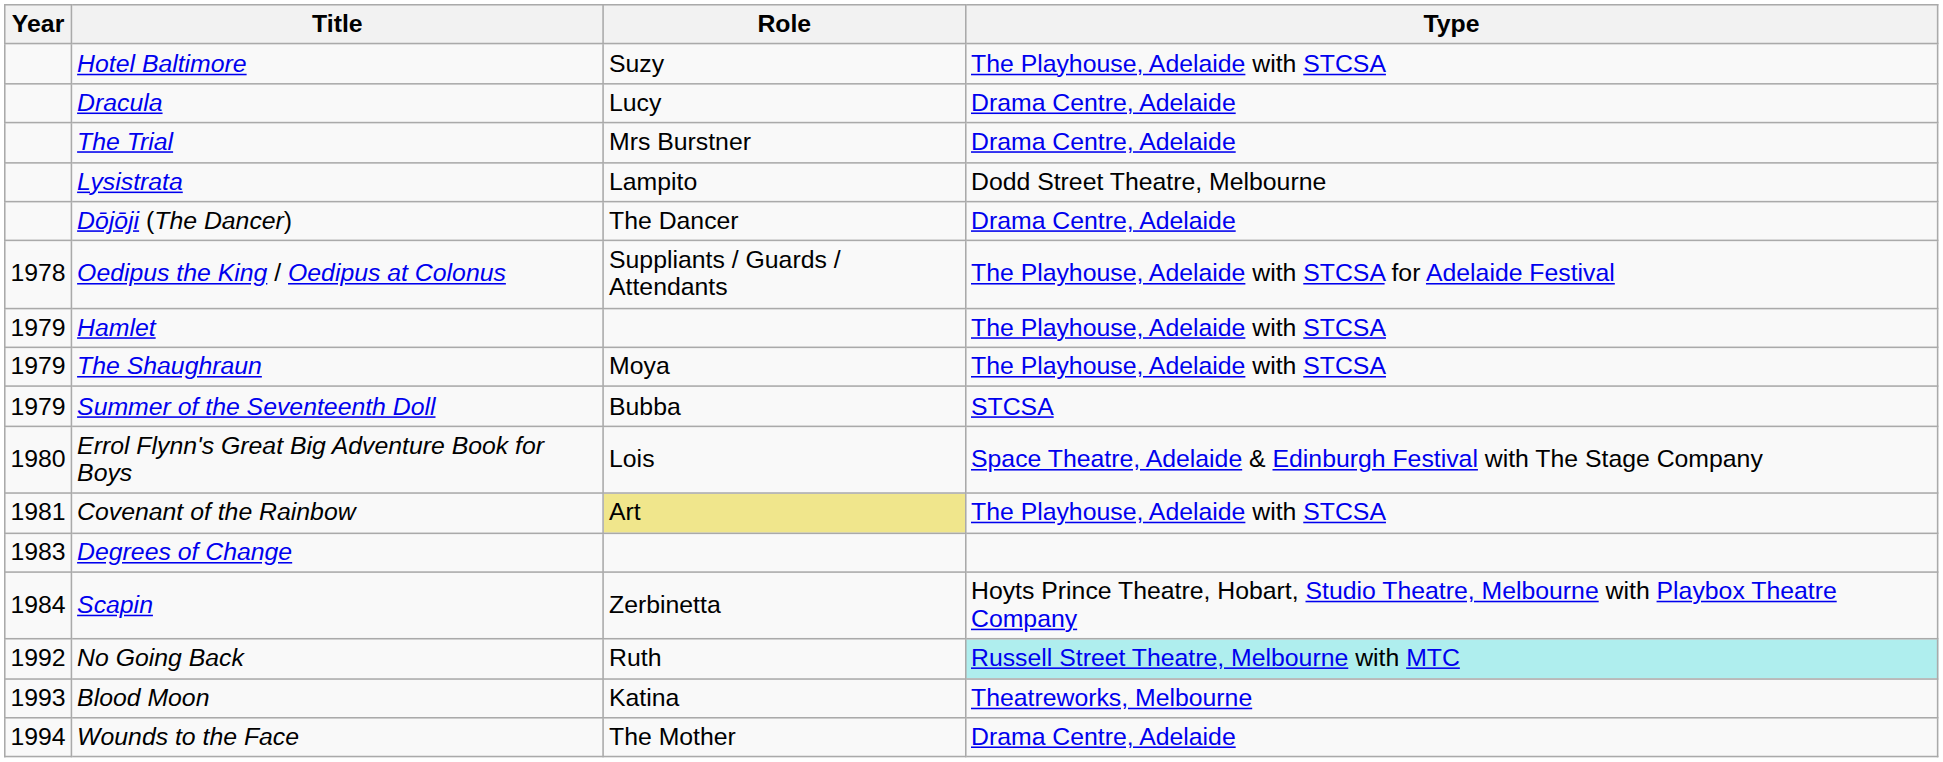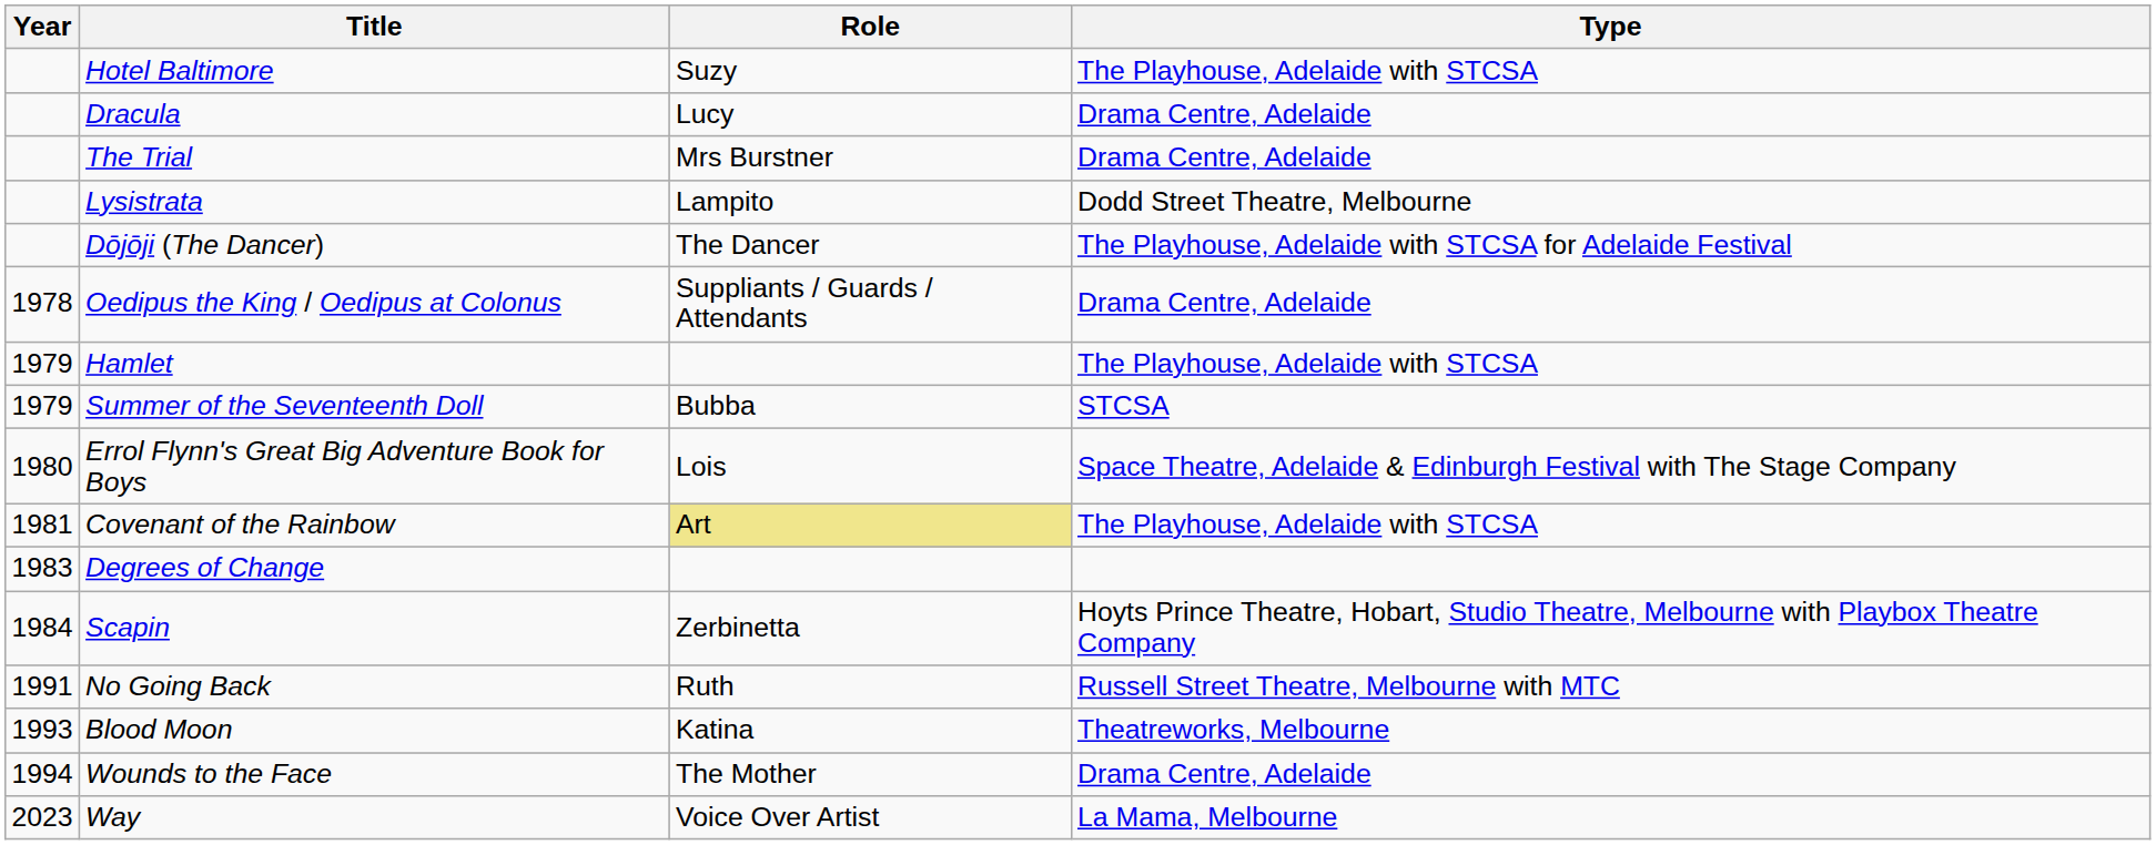Dōjōji (The Dancer) | Type: Drama Centre, Adelaide -> The Playhouse, Adelaide with STCSA for Adelaide Festival
Oedipus the King / Oedipus at Colonus | Type: The Playhouse, Adelaide with STCSA for Adelaide Festival -> Drama Centre, Adelaide
- row: 1979 | The Shaughraun | Moya | The Playhouse, Adelaide with STCSA
No Going Back | Year: 1992 -> 1991
No Going Back | Type: paleturquoise background -> no background
+ row: 2023 | Way | Voice Over Artist | La Mama, Melbourne
